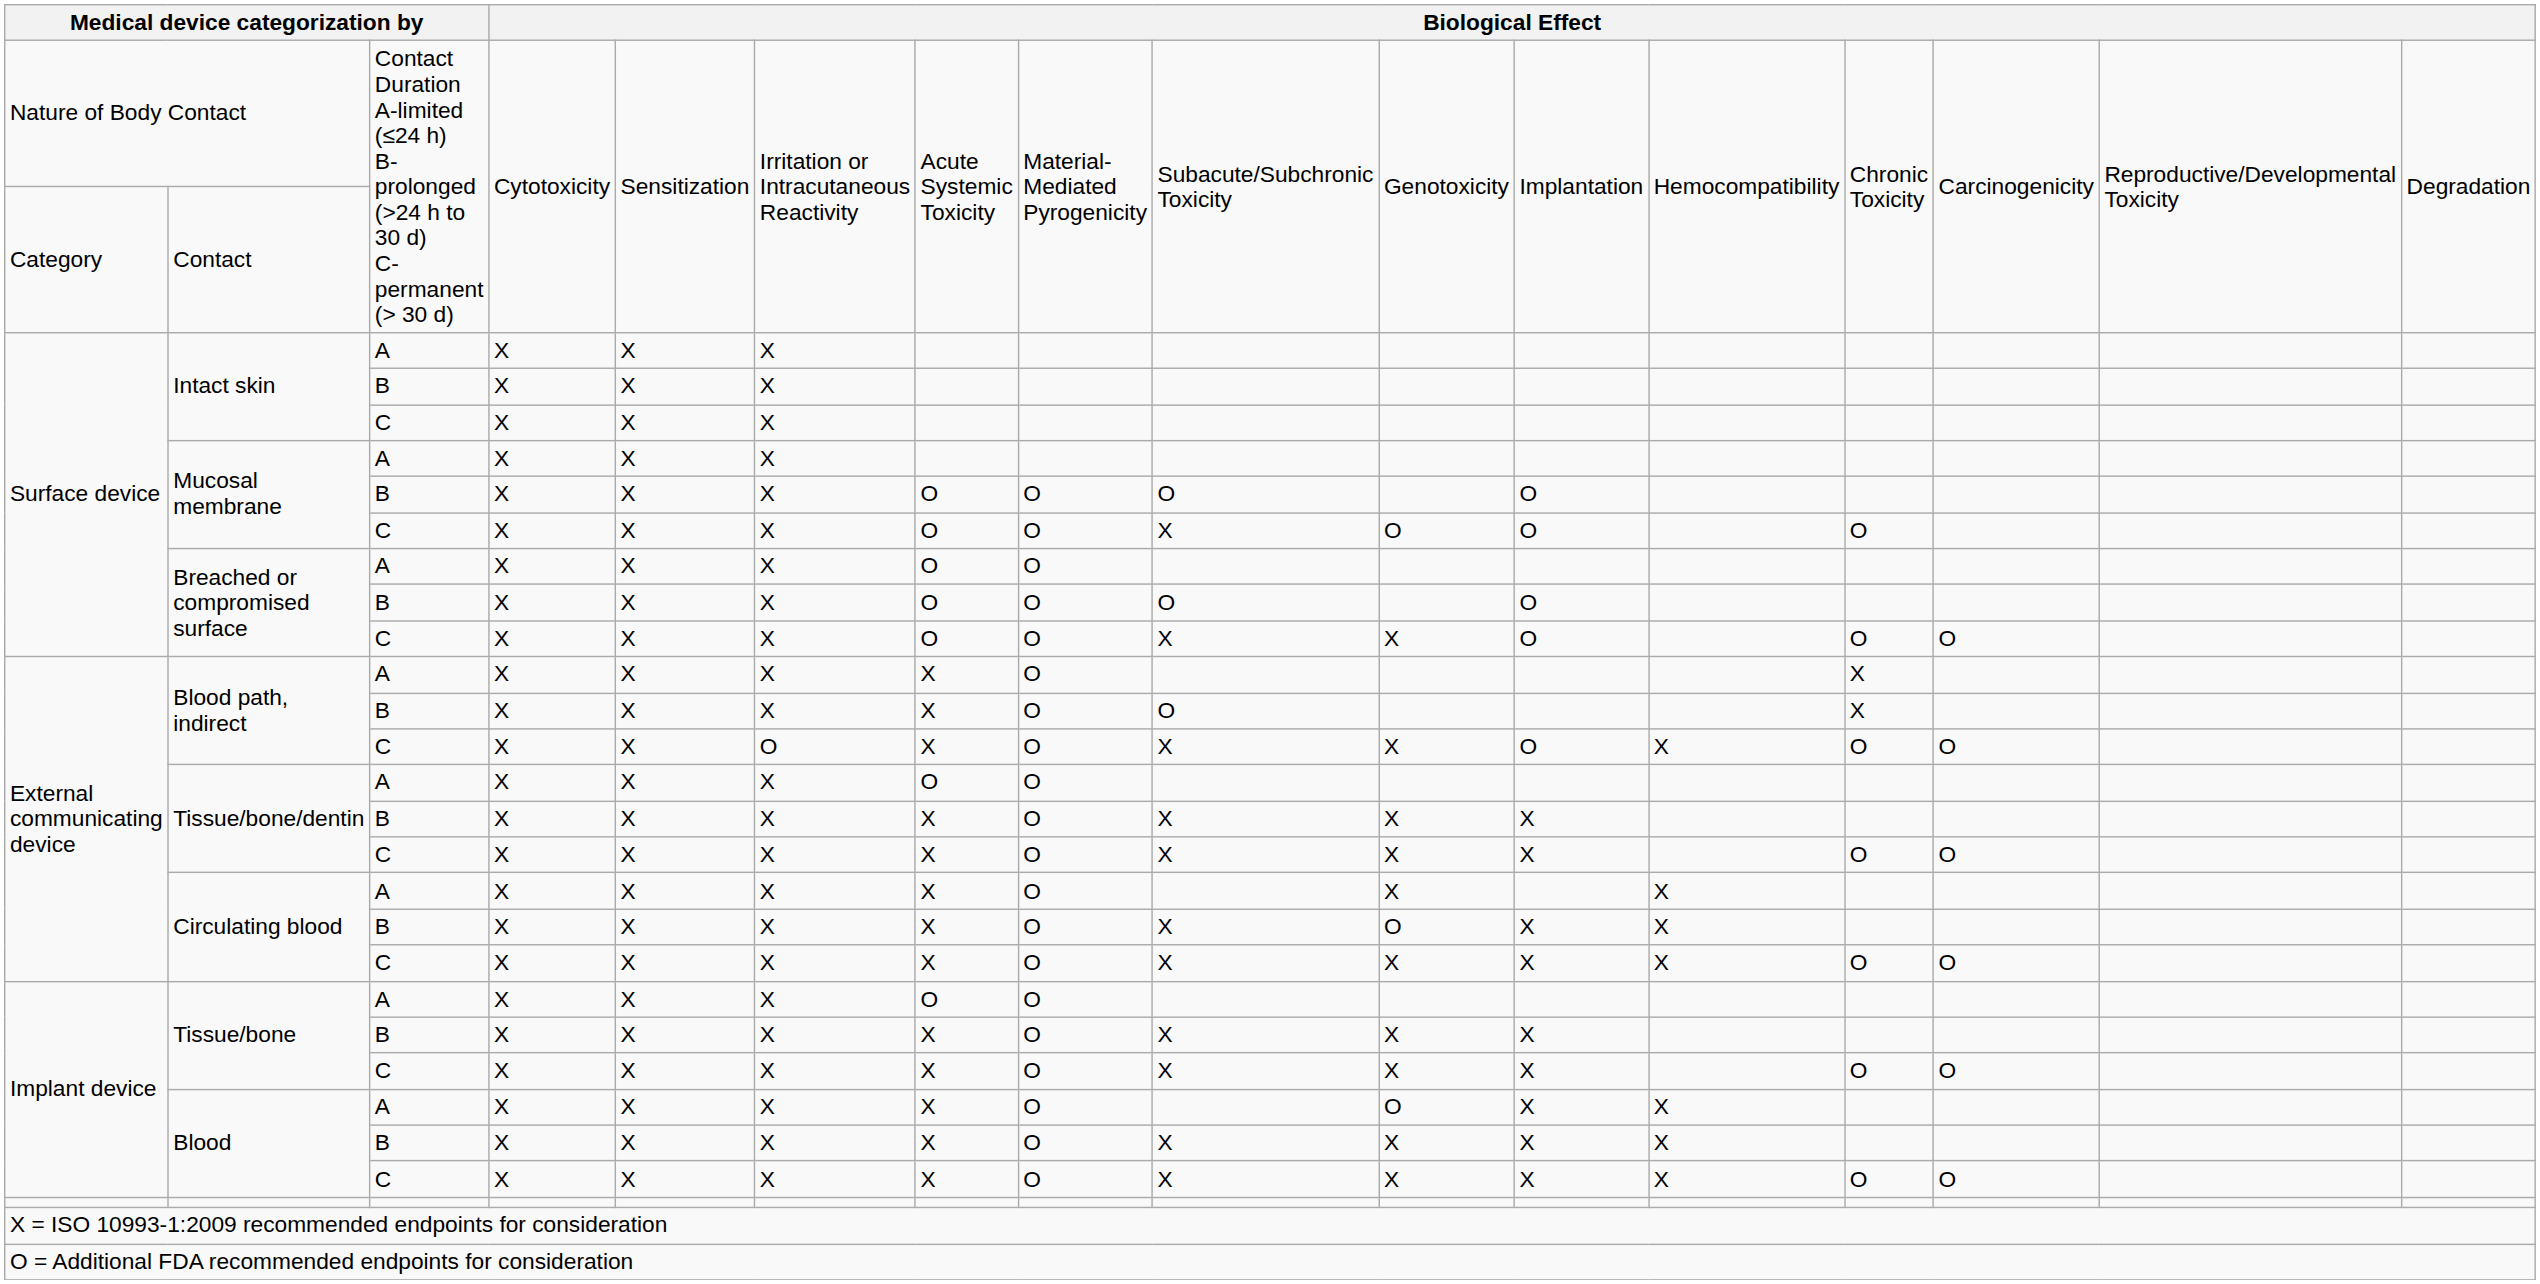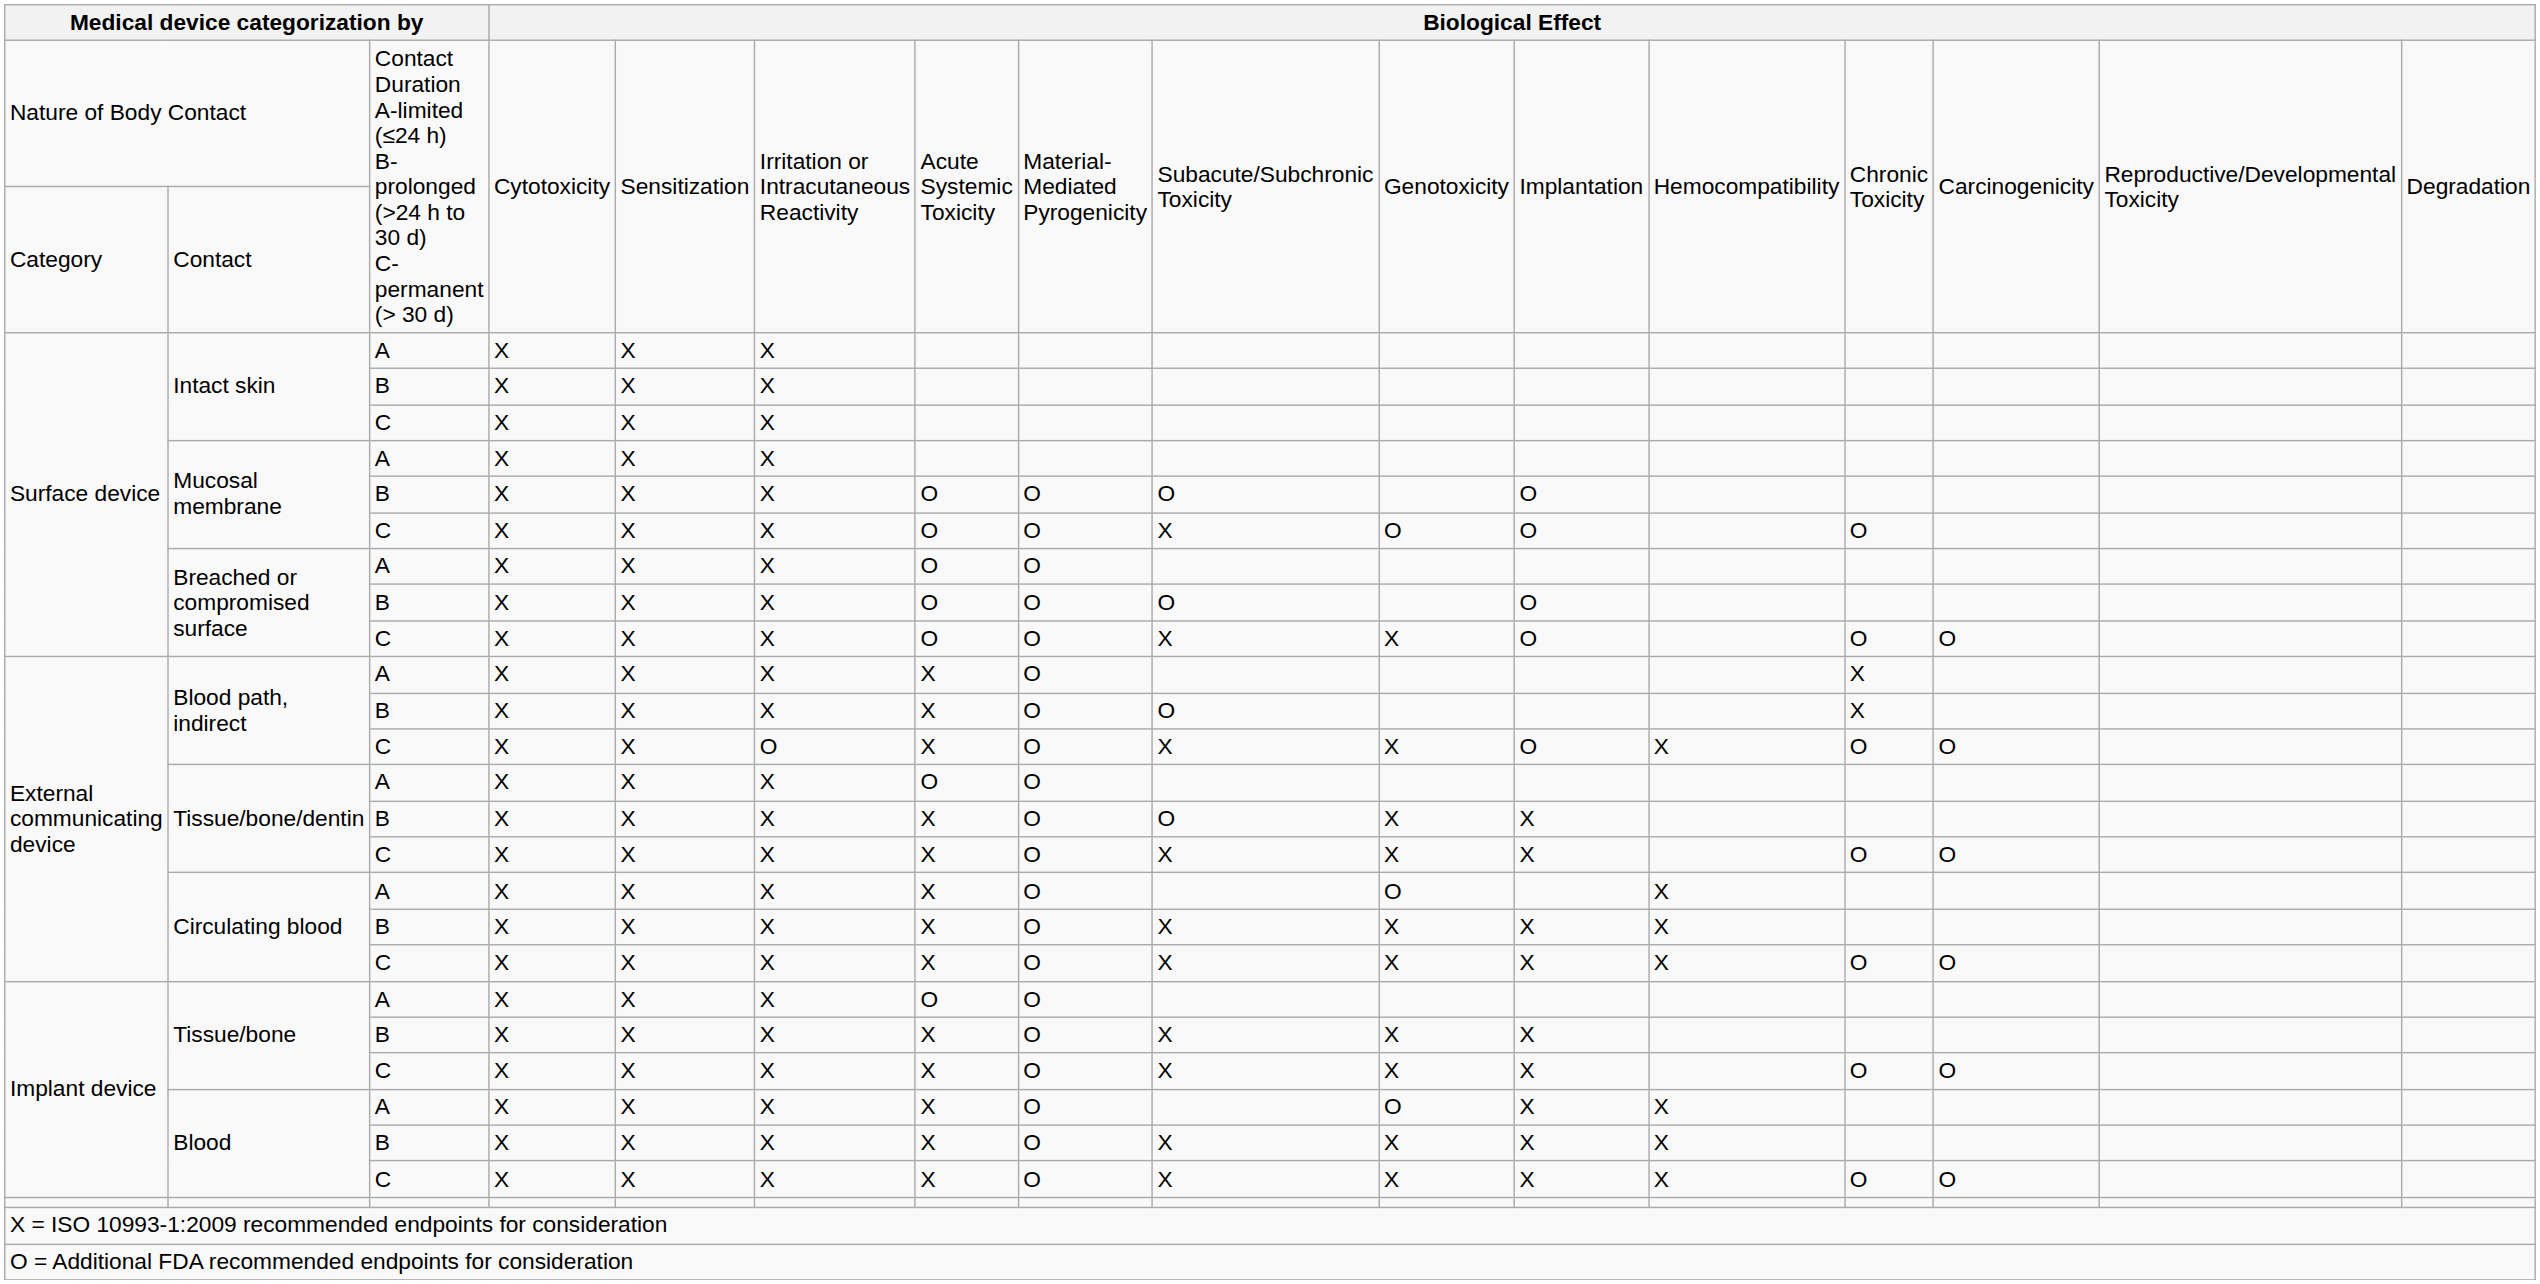Tissue/bone/dentin / B | column 9: X -> O
Circulating blood / A | column 10: X -> O
Circulating blood / B | column 10: O -> X
